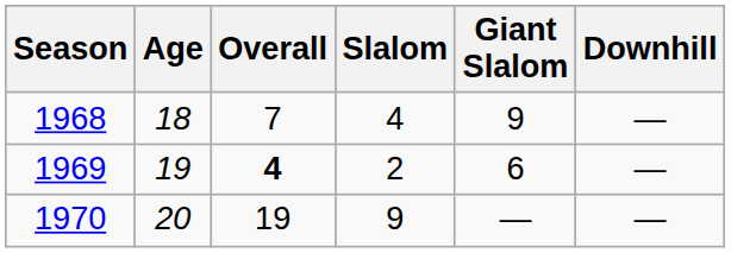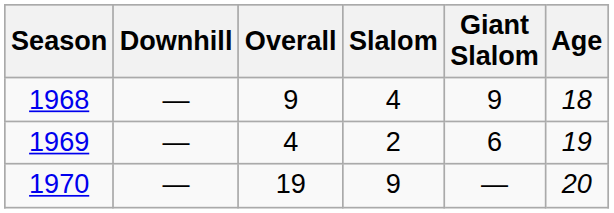columns swapped: Age <-> Downhill
1968 | Overall: 7 -> 9
1969 | Overall: bold -> normal
